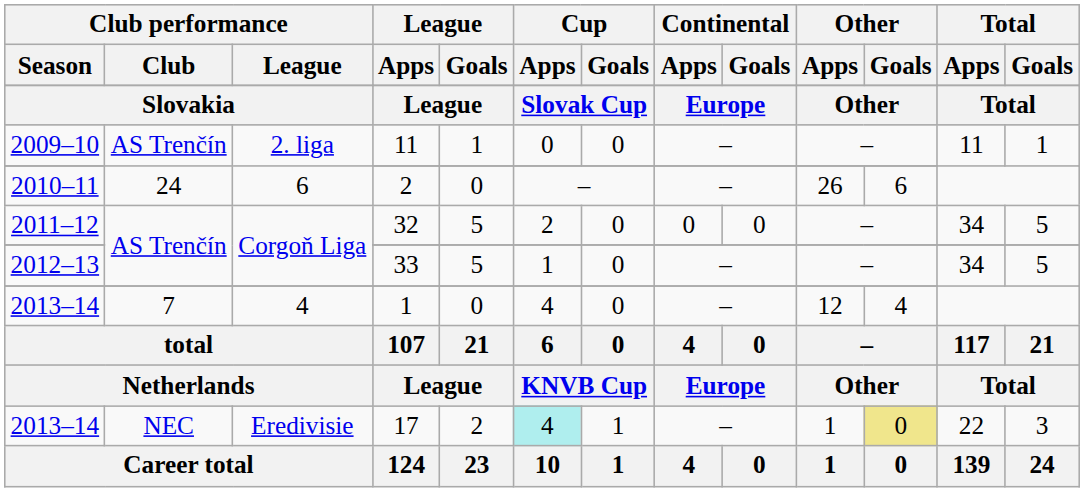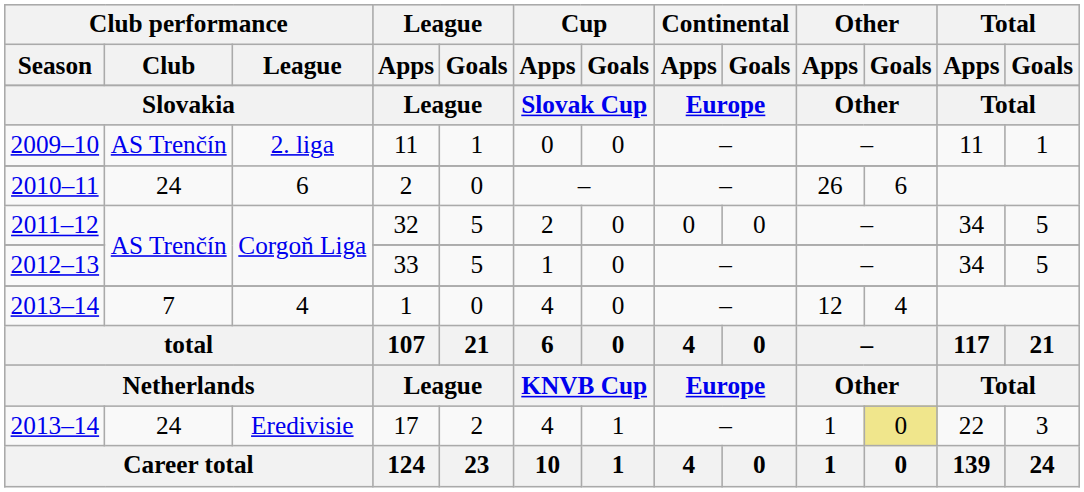17 | Club performance / Club: NEC -> 24
17 | Cup / Apps: paleturquoise background -> no background
